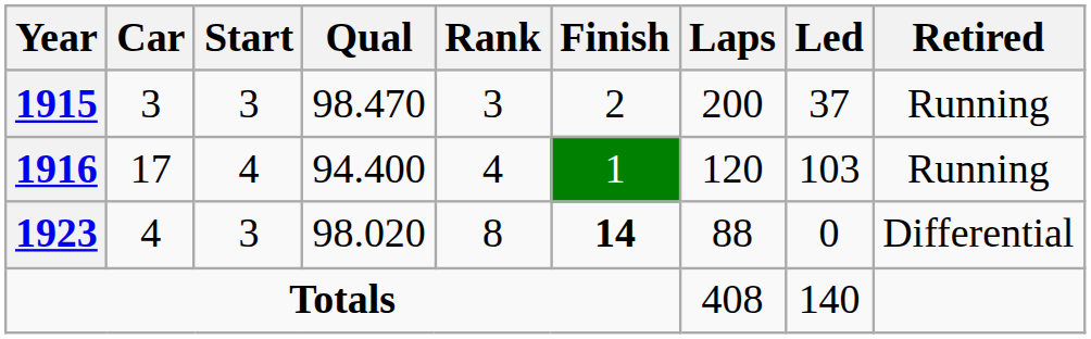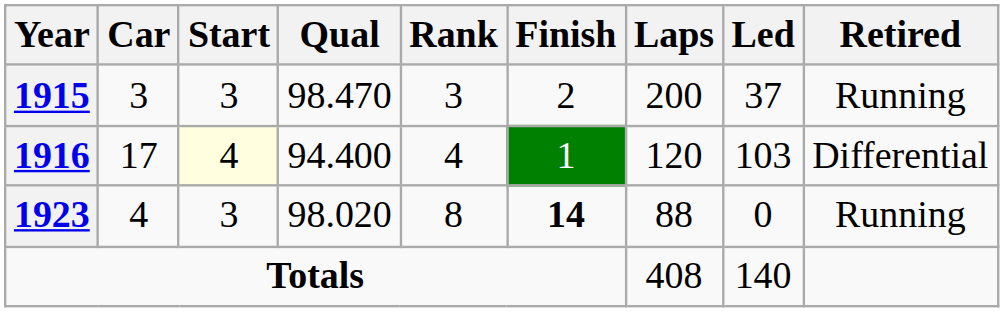1916 | Start: no background -> lightyellow background
1916 | Retired: Running -> Differential
1923 | Retired: Differential -> Running
